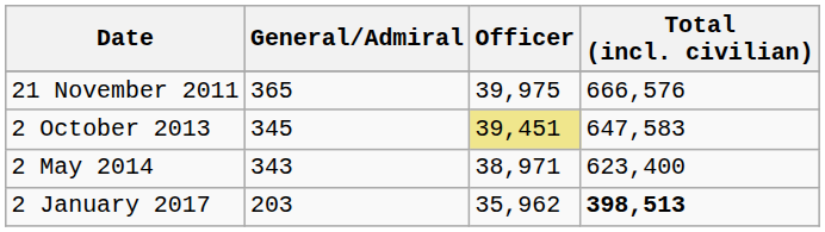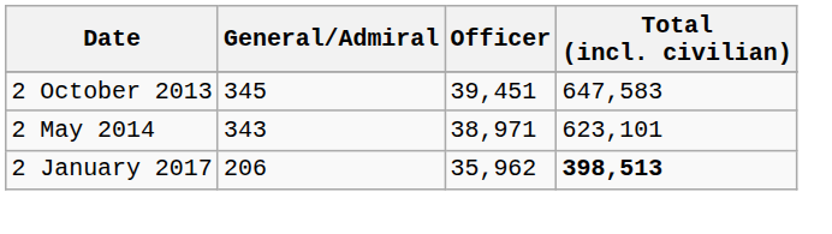- row: 21 November 2011 | 365 | 39,975 | 666,576
2 October 2013 | Officer: khaki background -> no background
2 May 2014 | Total (incl. civilian): 623,400 -> 623,101
2 January 2017 | General/Admiral: 203 -> 206
